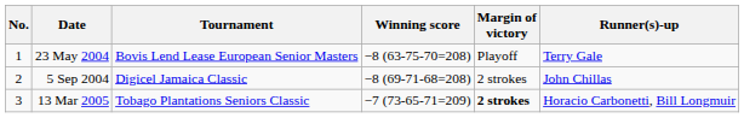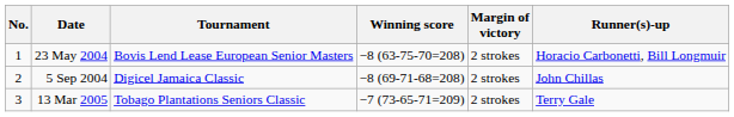23 May 2004 | Margin of victory: Playoff -> 2 strokes
23 May 2004 | Runner(s)-up: Terry Gale -> Horacio Carbonetti, Bill Longmuir
13 Mar 2005 | Margin of victory: bold -> normal
13 Mar 2005 | Runner(s)-up: Horacio Carbonetti, Bill Longmuir -> Terry Gale
